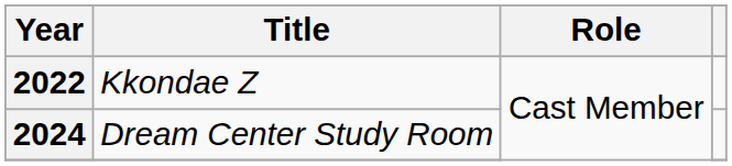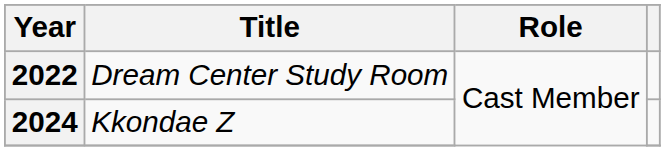2022 | Title: Kkondae Z -> Dream Center Study Room
2024 | Title: Dream Center Study Room -> Kkondae Z
